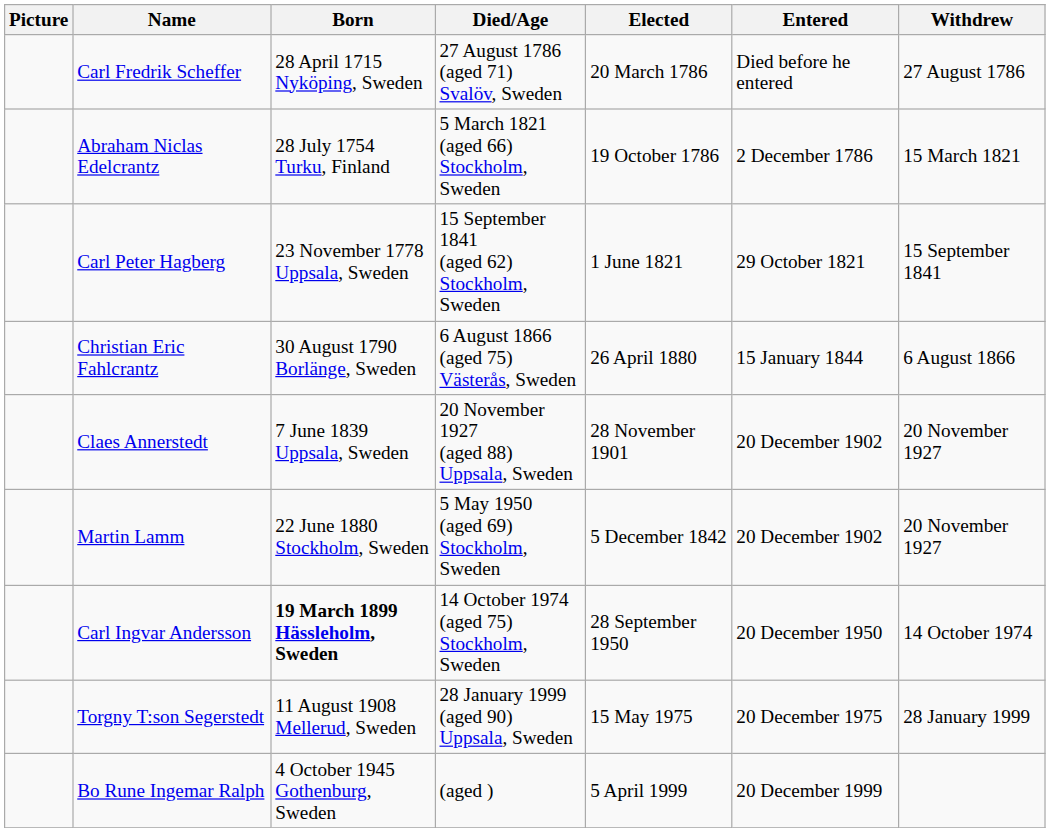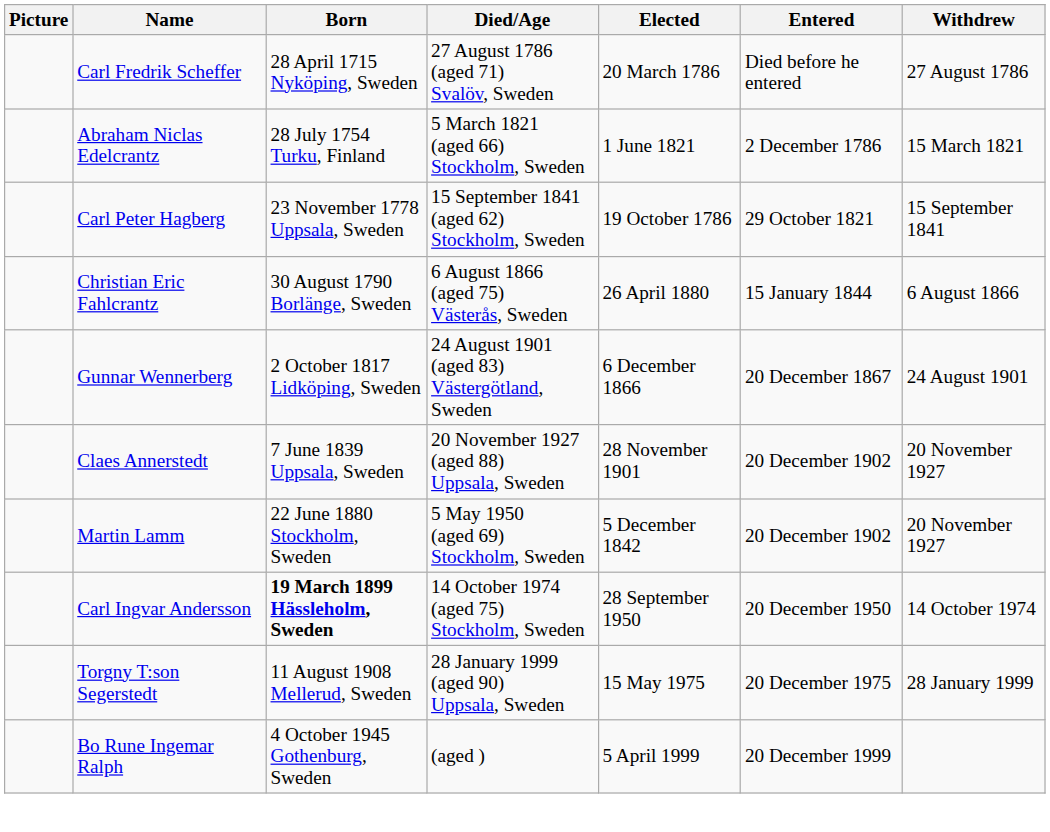Abraham Niclas Edelcrantz | Elected: 19 October 1786 -> 1 June 1821
Carl Peter Hagberg | Elected: 1 June 1821 -> 19 October 1786
+ row: Gunnar Wennerberg | 2 October 1817 Lidköping, Sweden | 24 August 1901 (aged 83) Västergötland, Sweden | 6 December 1866 | 20 December 1867 | 24 August 1901
